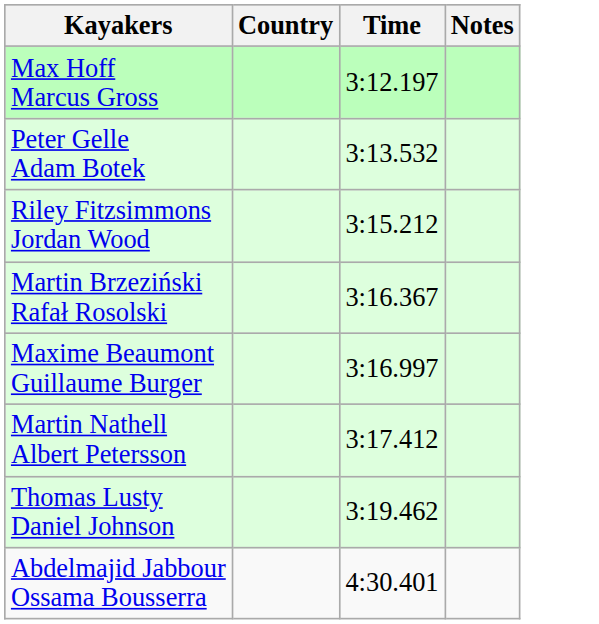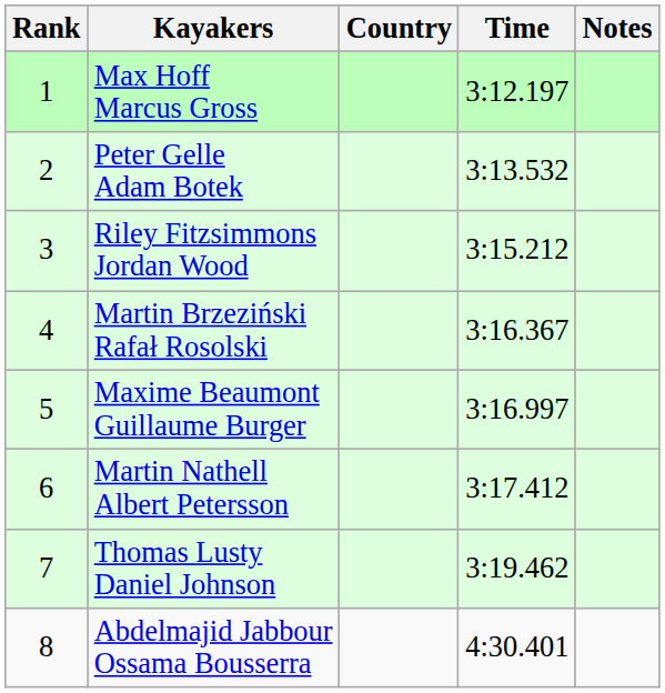+ column: Rank | 1 | 2 | 3 | 4 | 5 | 6 | 7 | 8
